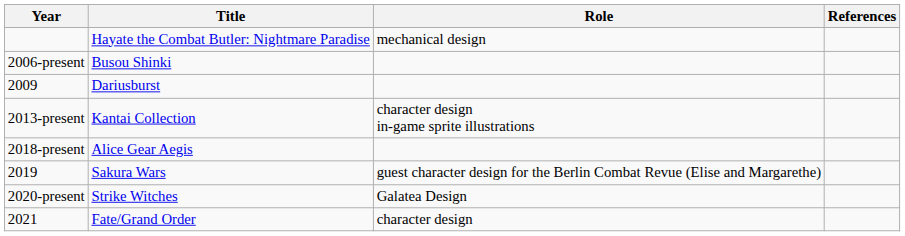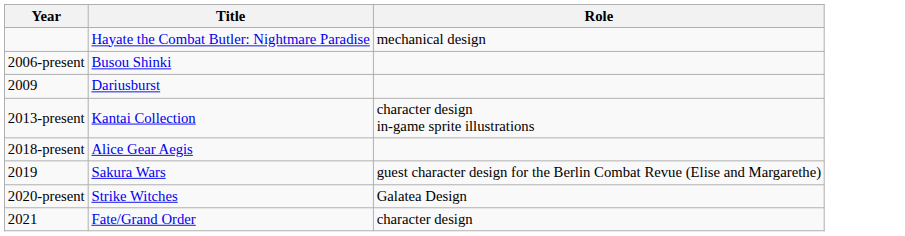- column: References
